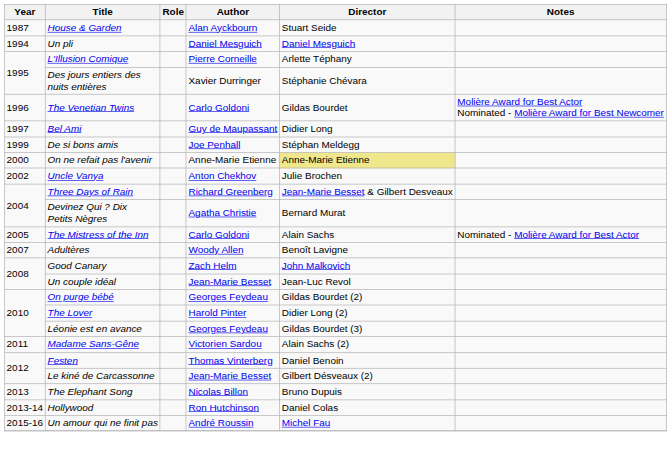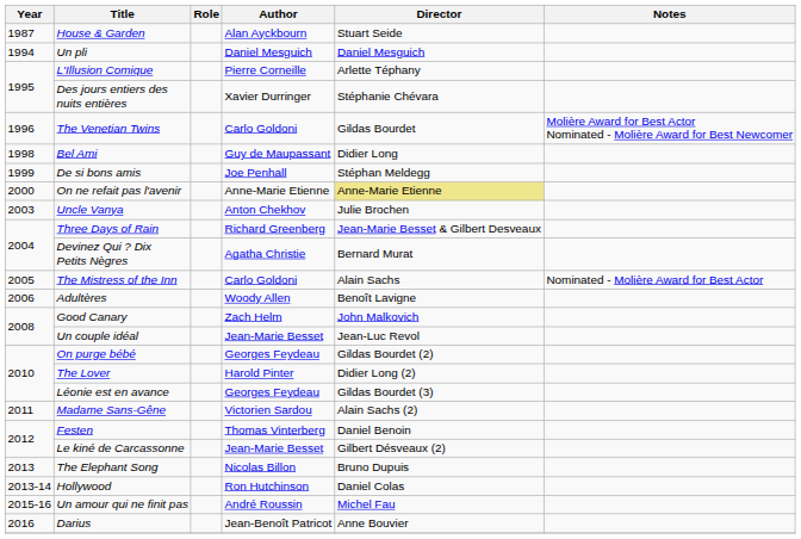Bel Ami | Year: 1997 -> 1998
Uncle Vanya | Year: 2002 -> 2003
Adultères | Year: 2007 -> 2006
+ row: 2016 | Darius | Jean-Benoît Patricot | Anne Bouvier
